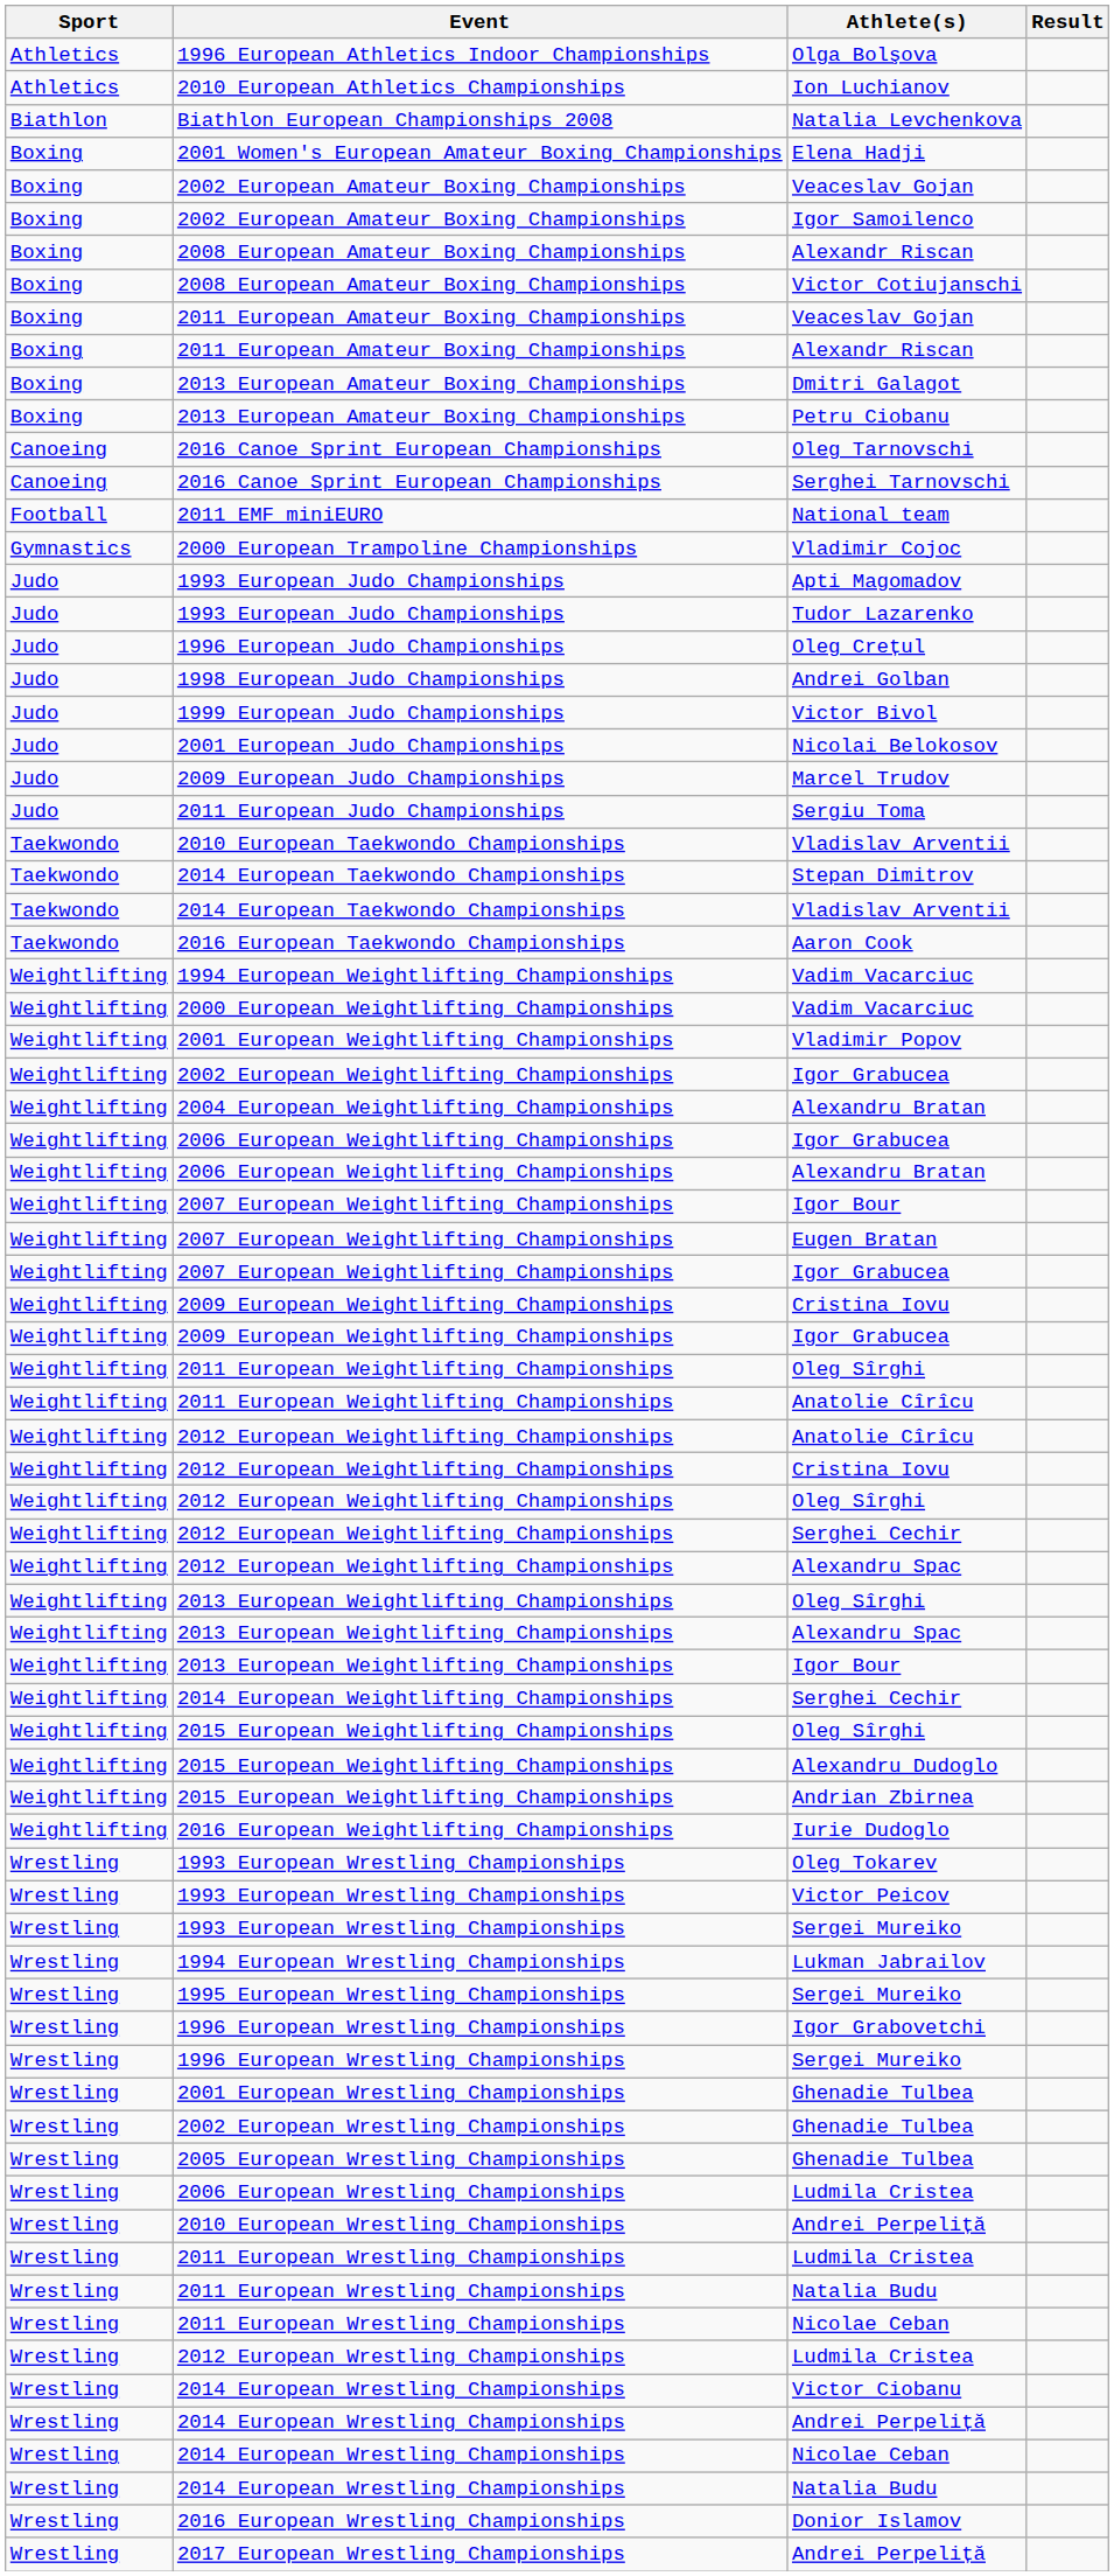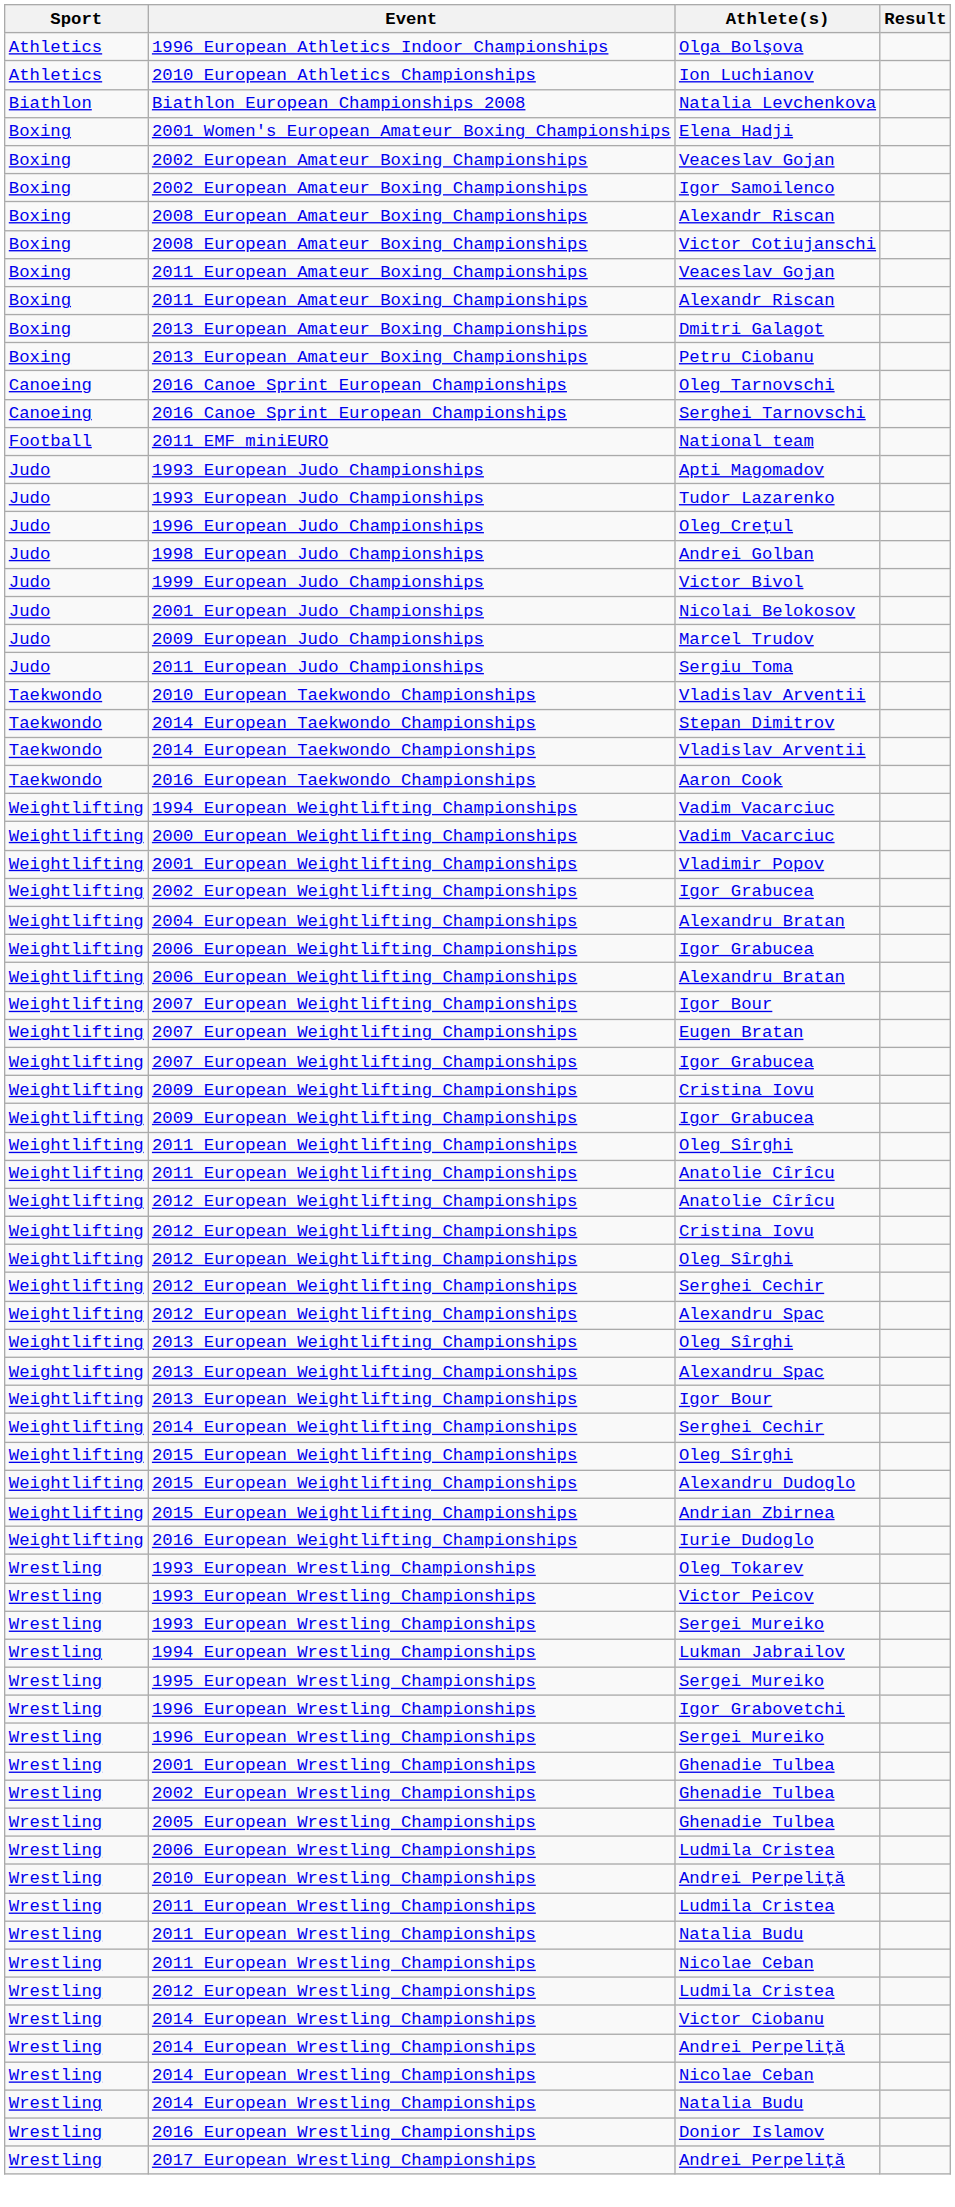- row: Gymnastics | 2000 European Trampoline Championships | Vladimir Cojoc
